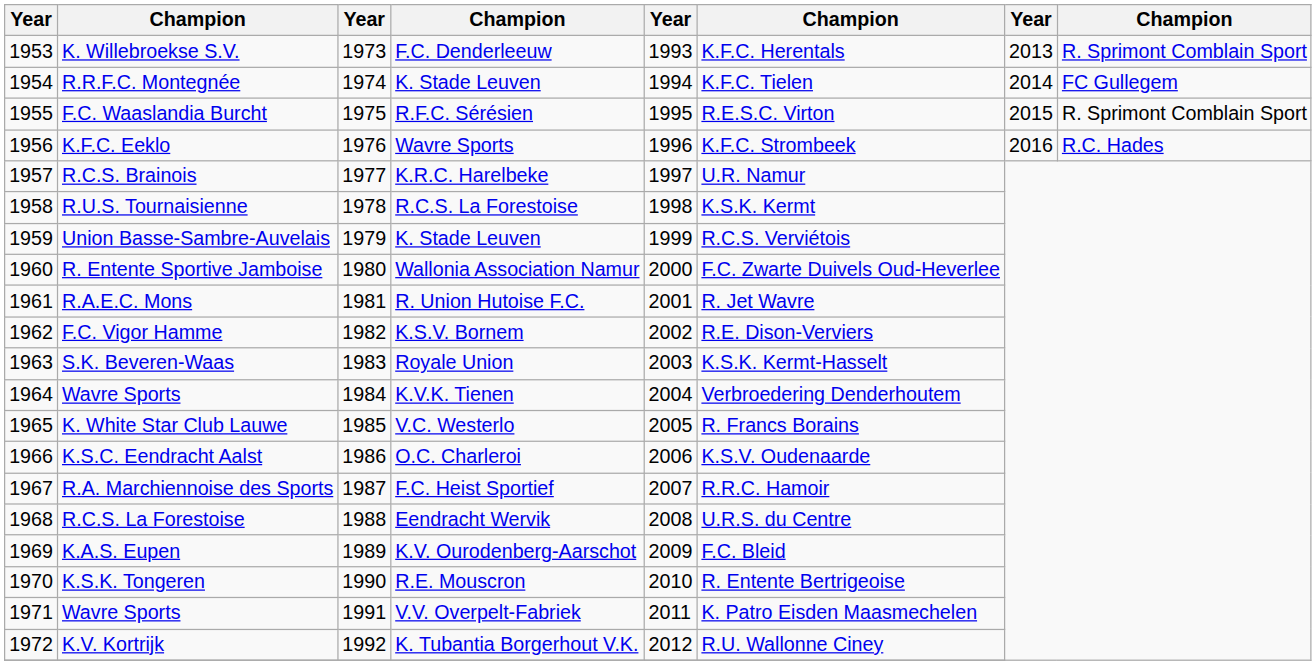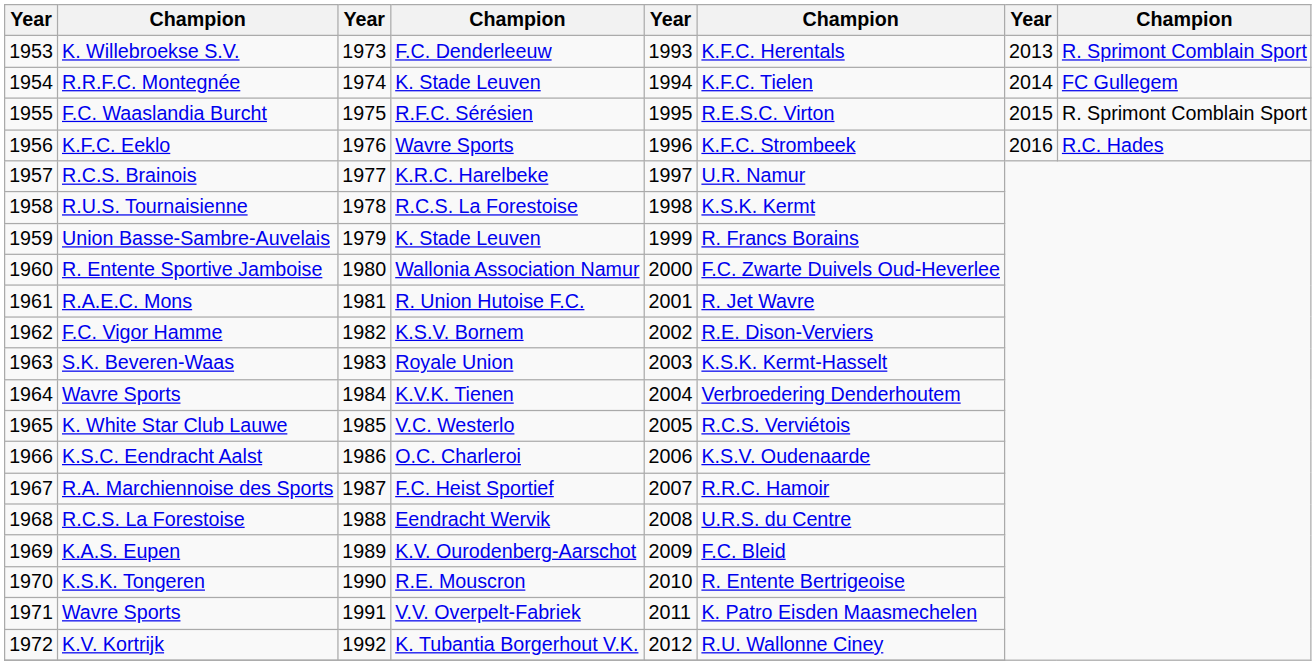Union Basse-Sambre-Auvelais | column 6: R.C.S. Verviétois -> R. Francs Borains
K. White Star Club Lauwe | column 6: R. Francs Borains -> R.C.S. Verviétois
